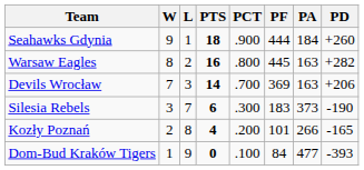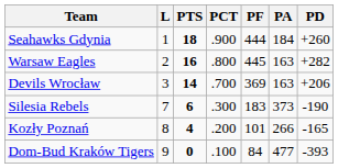- column: W | 9 | 8 | 7 | 3 | 2 | 1
